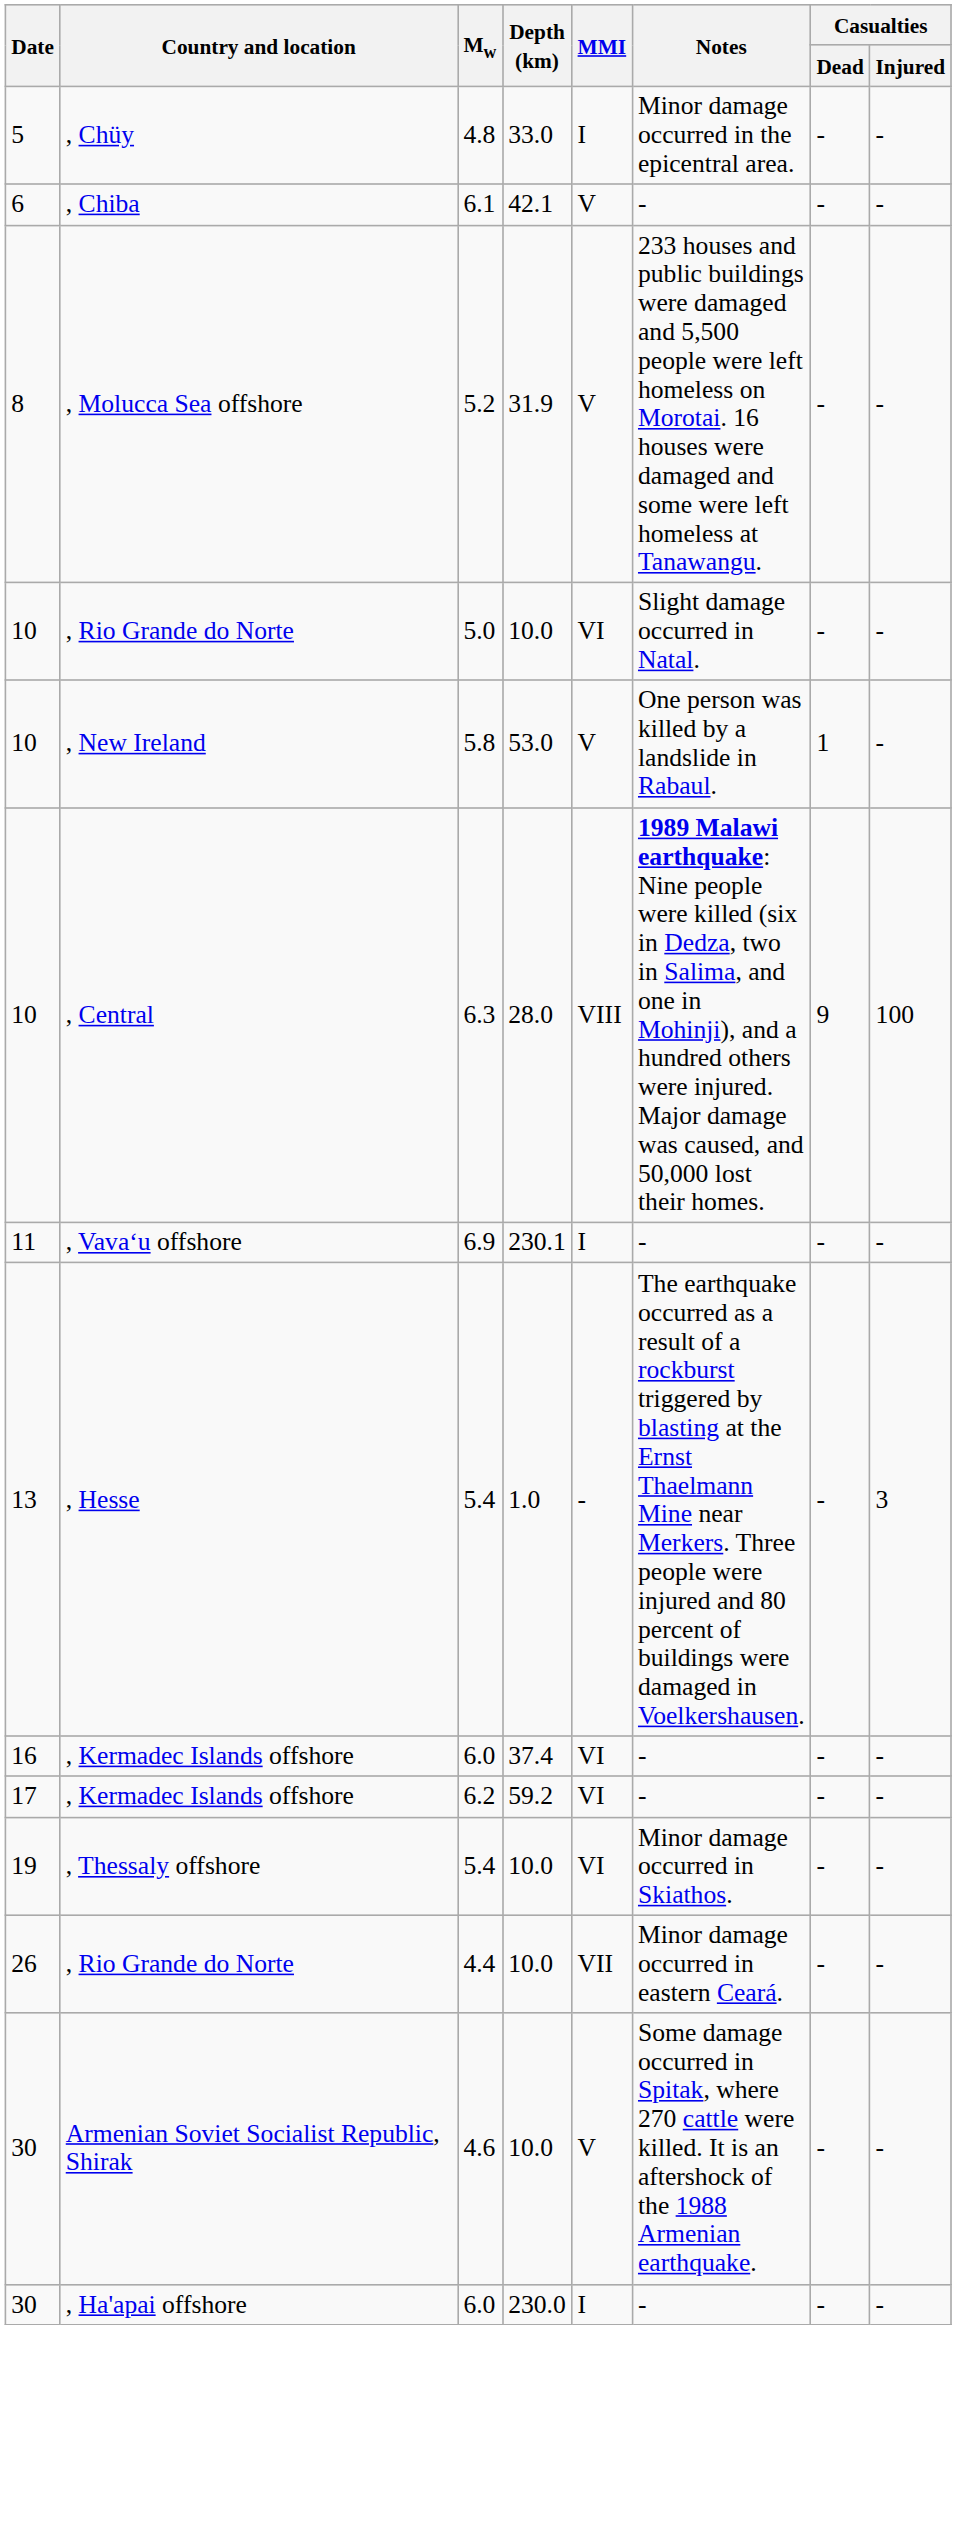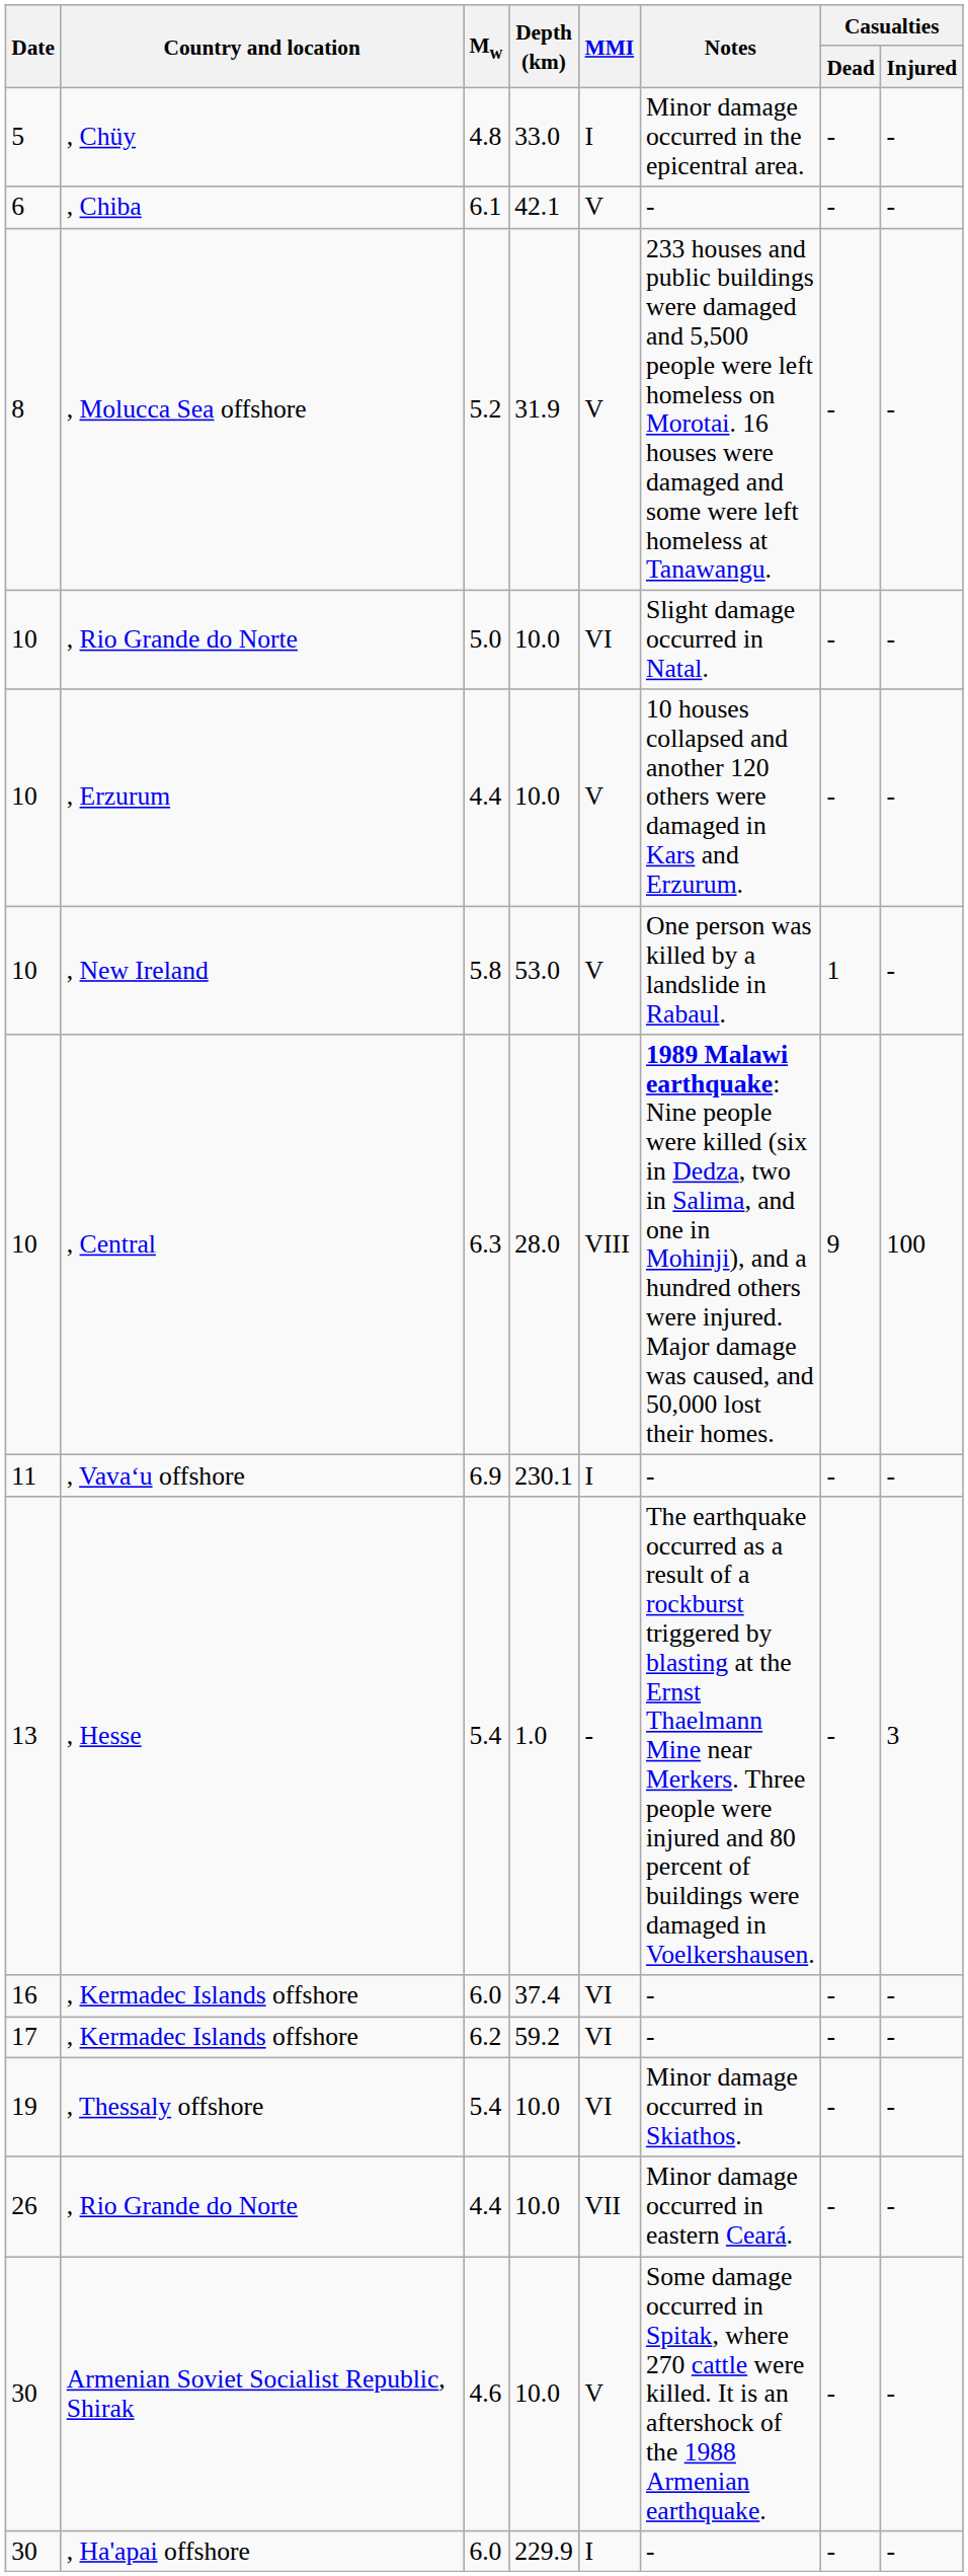+ row: 10 | , Erzurum | 4.4 | 10.0 | V | 10 houses collapsed and another 120 others were damaged in Kars and Erzurum. | - | -
, Ha'apai offshore | Depth (km): 230.0 -> 229.9
